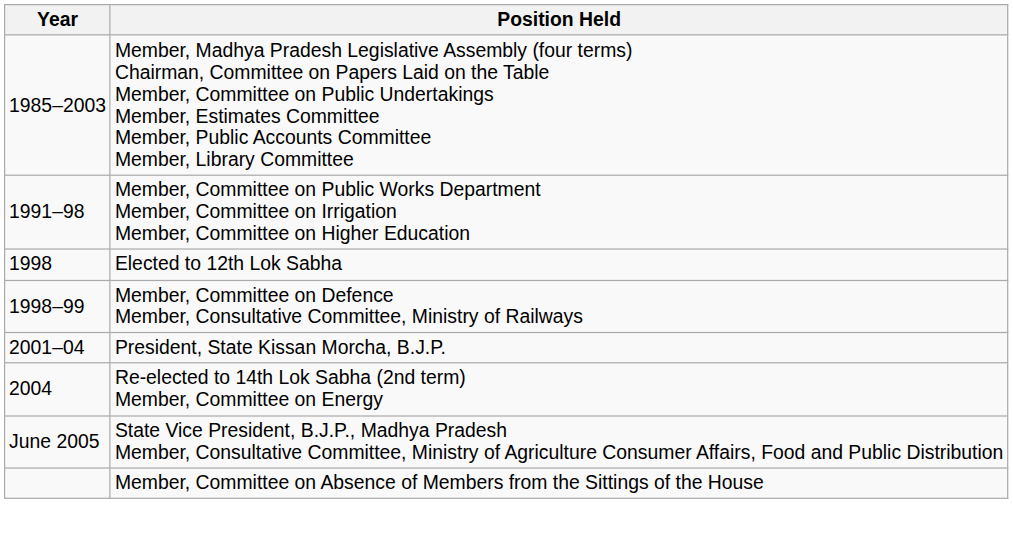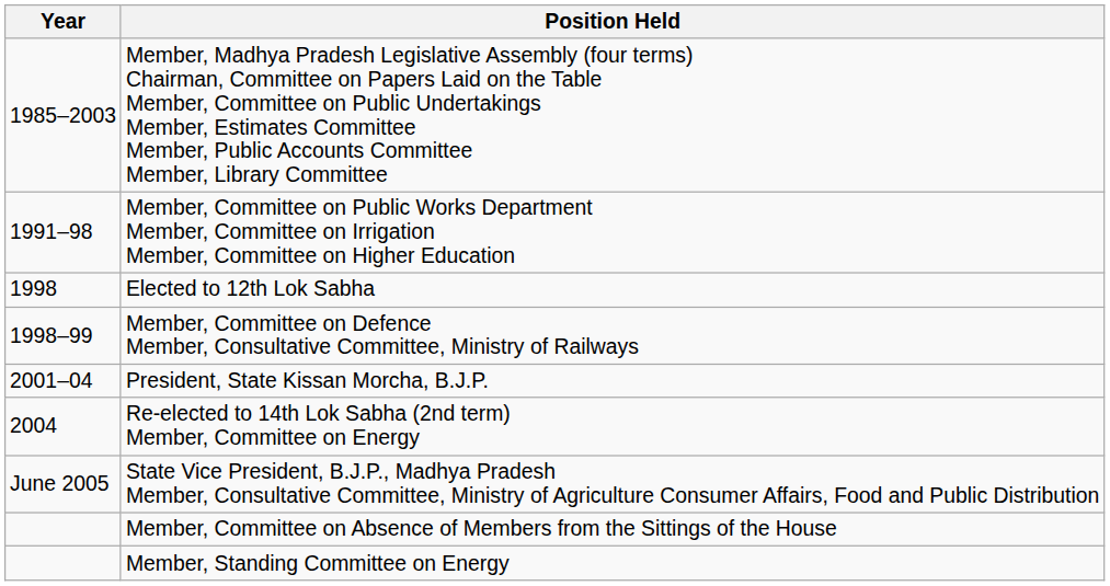+ row: Member, Standing Committee on Energy
